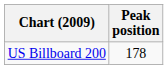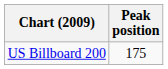US Billboard 200 | Peak position: 178 -> 175
